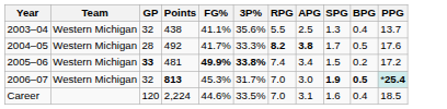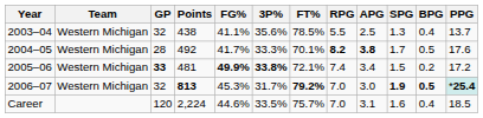+ column: FT% | 78.5% | 70.1% | 72.1% | 79.2% | 75.7%
